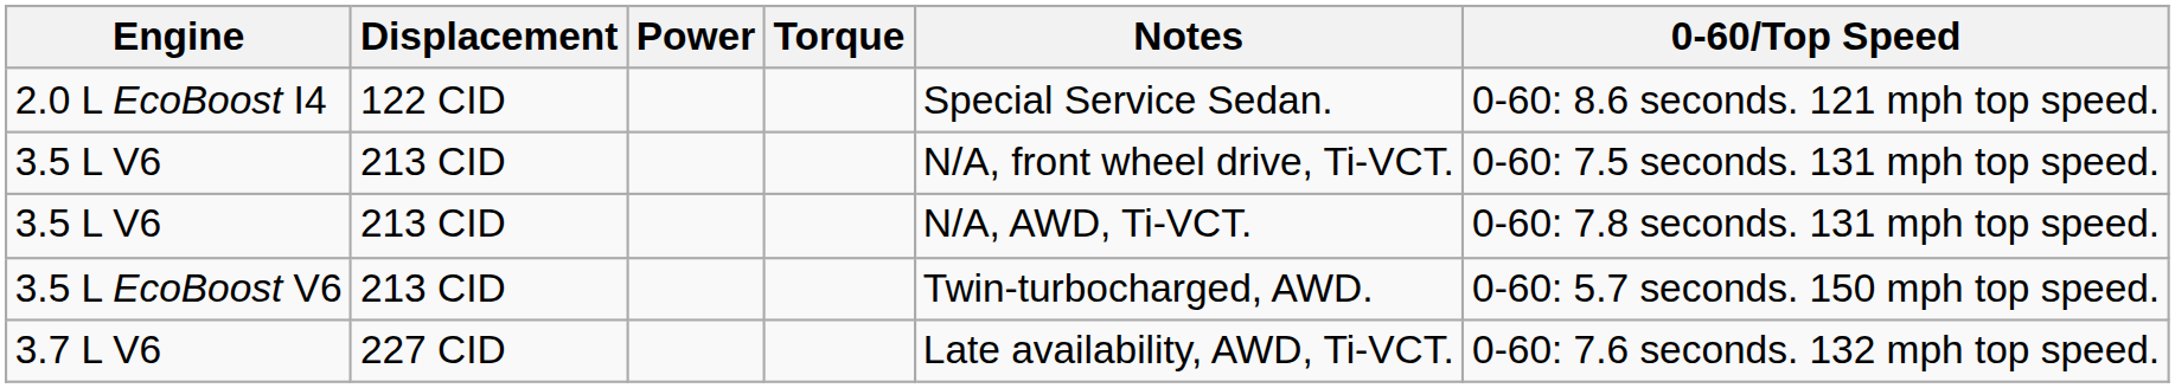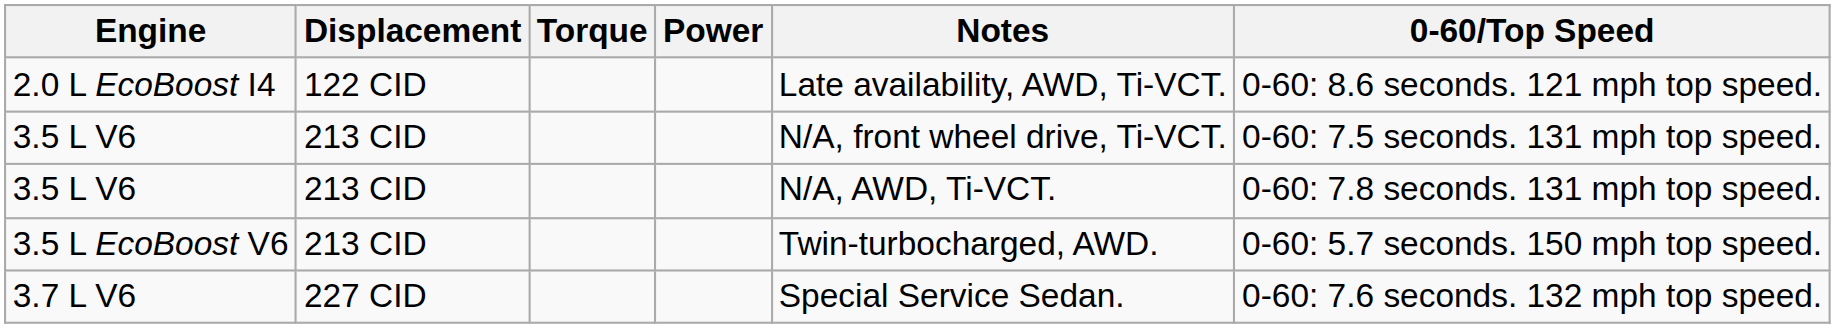columns swapped: Power <-> Torque
2.0 L EcoBoost I4 | Notes: Special Service Sedan. -> Late availability, AWD, Ti-VCT.
3.7 L V6 | Notes: Late availability, AWD, Ti-VCT. -> Special Service Sedan.
